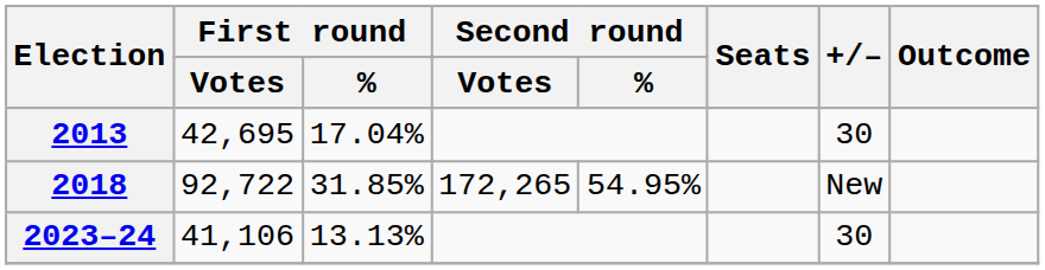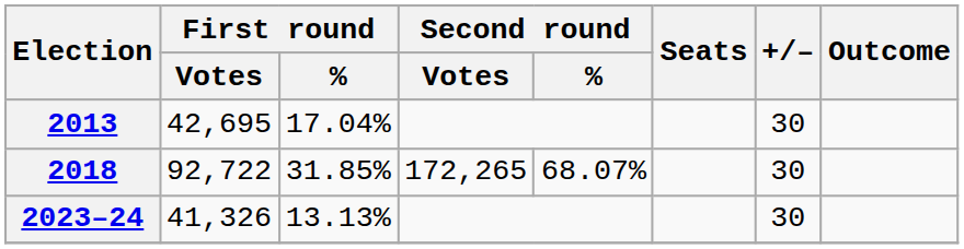2018 | Second round / %: 54.95% -> 68.07%
2018 | +/–: New -> 30
2023–24 | First round / Votes: 41,106 -> 41,326
